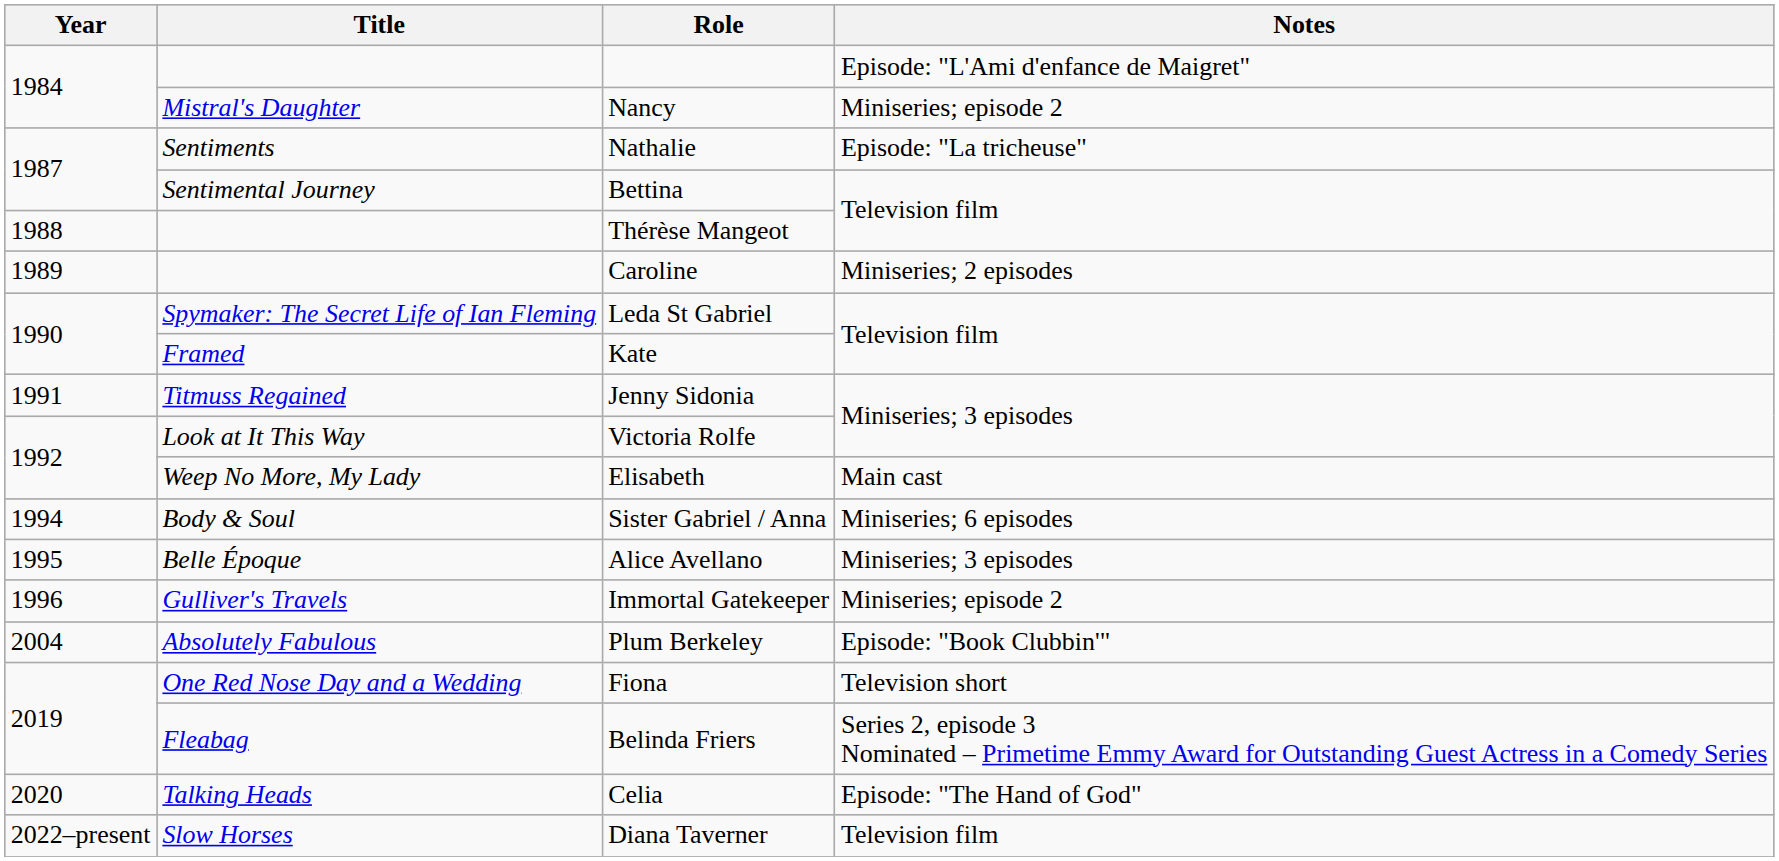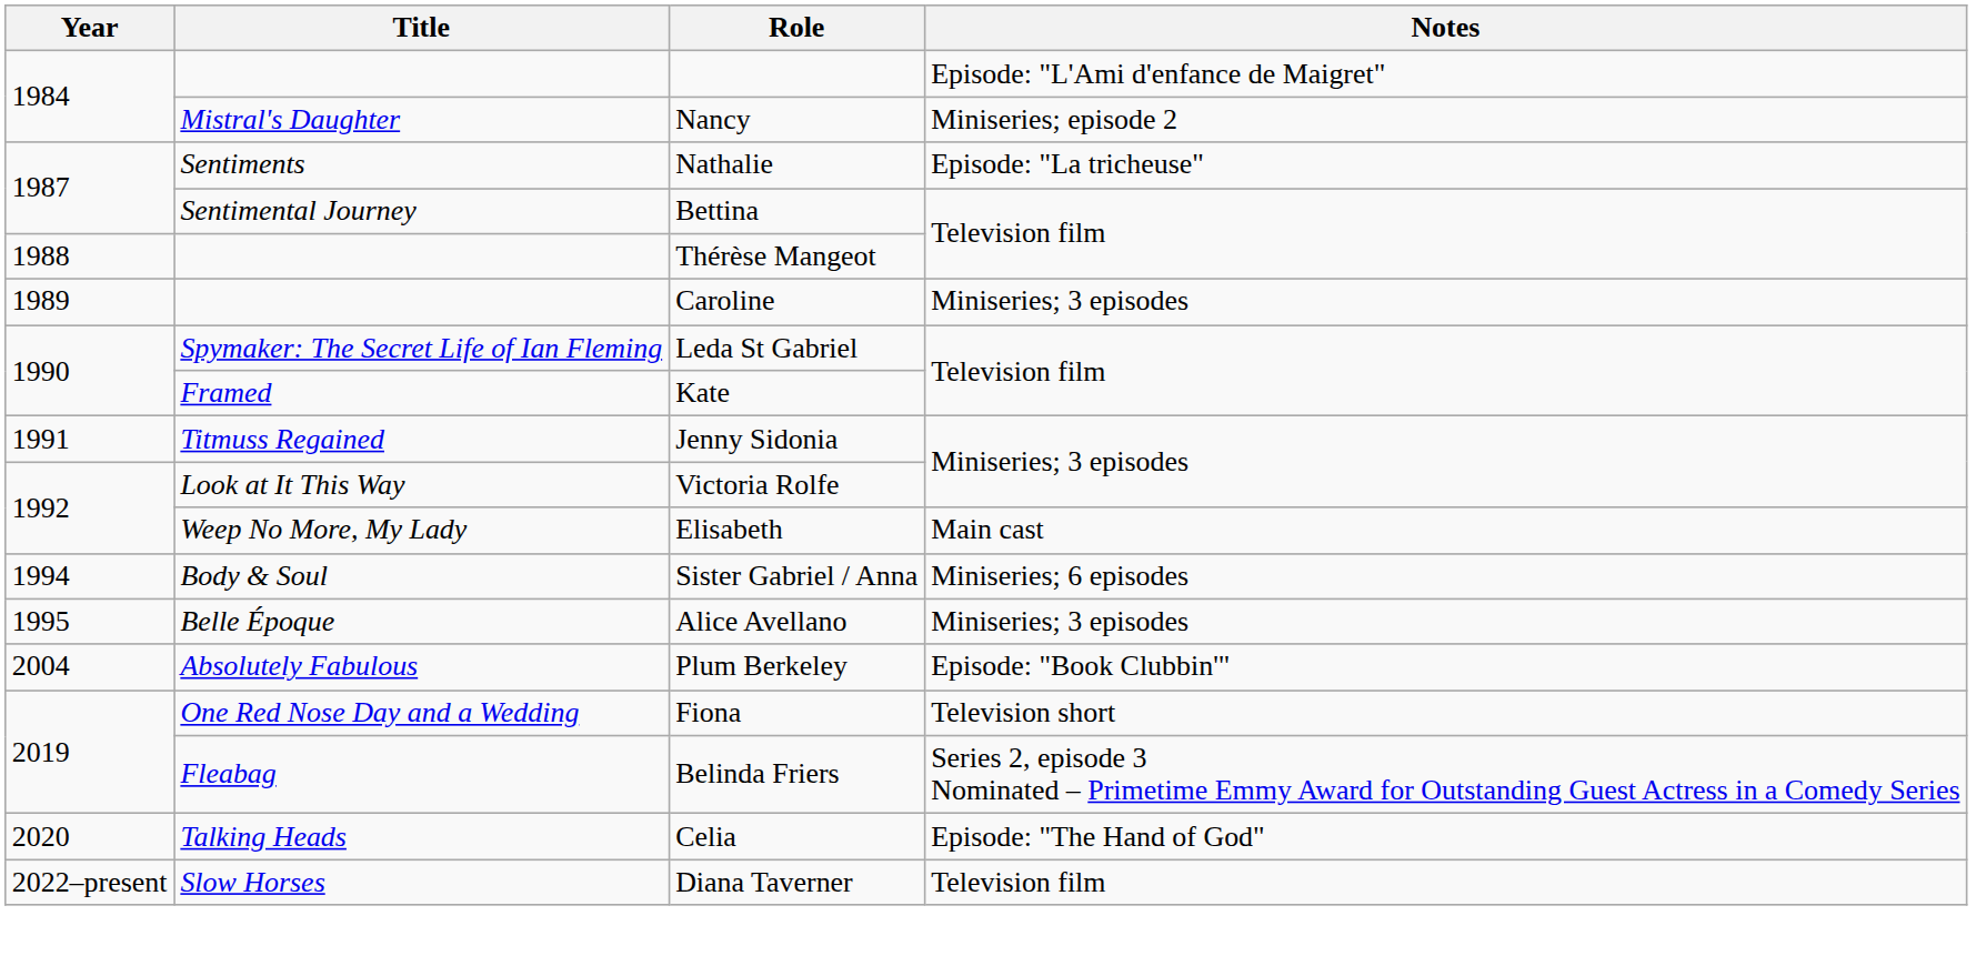Caroline | Notes: Miniseries; 2 episodes -> Miniseries; 3 episodes
- row: 1996 | Gulliver's Travels | Immortal Gatekeeper | Miniseries; episode 2
